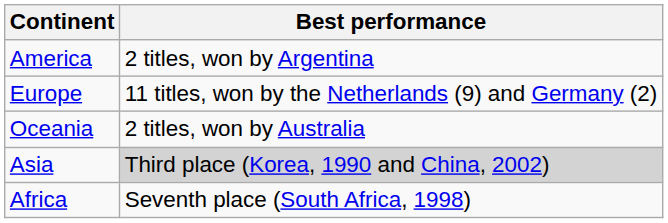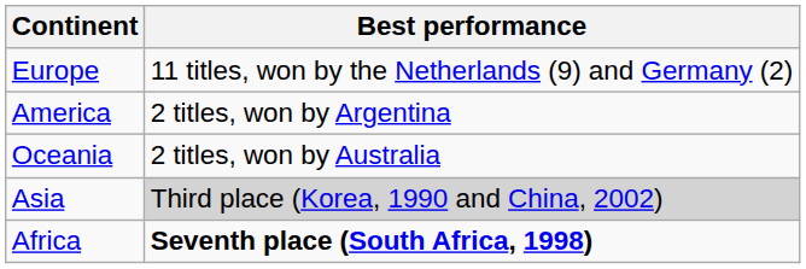rows swapped: Europe <-> America
Africa | Best performance: normal -> bold
